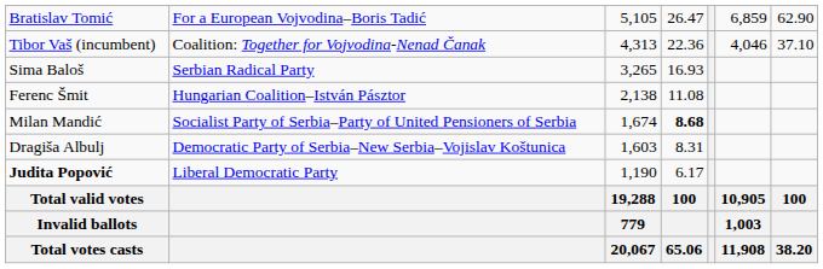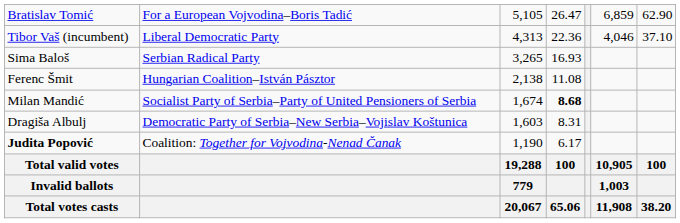Tibor Vaš (incumbent) | column 2: Coalition: Together for Vojvodina-Nenad Čanak -> Liberal Democratic Party
Judita Popović | column 2: Liberal Democratic Party -> Coalition: Together for Vojvodina-Nenad Čanak
